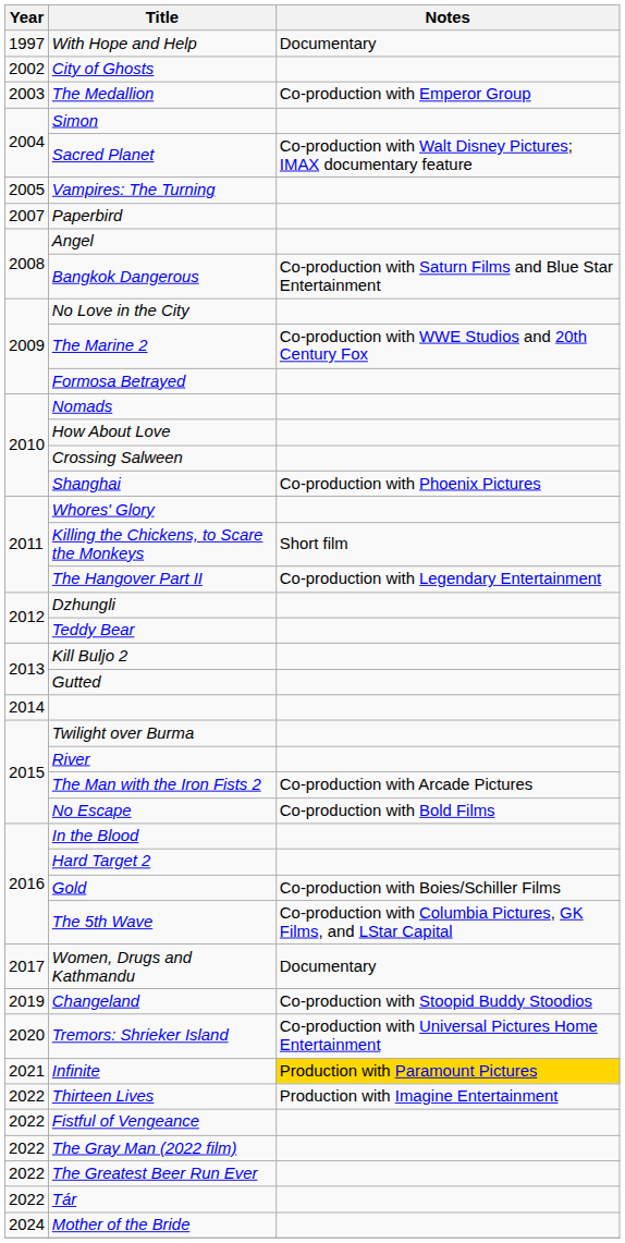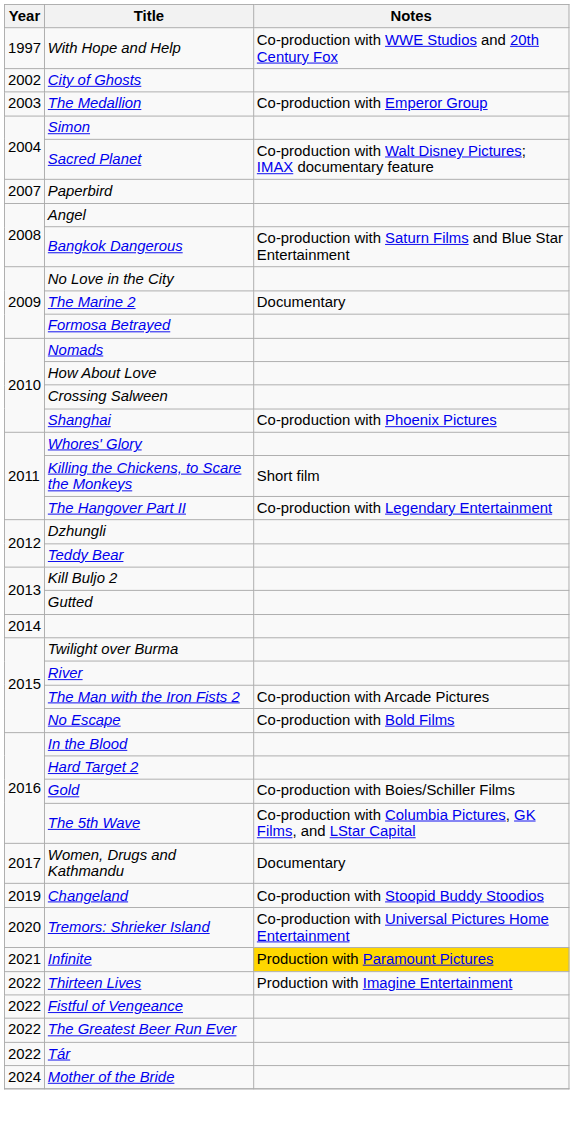With Hope and Help | Notes: Documentary -> Co-production with WWE Studios and 20th Century Fox
- row: 2005 | Vampires: The Turning
The Marine 2 | Notes: Co-production with WWE Studios and 20th Century Fox -> Documentary
- row: 2022 | The Gray Man (2022 film)
